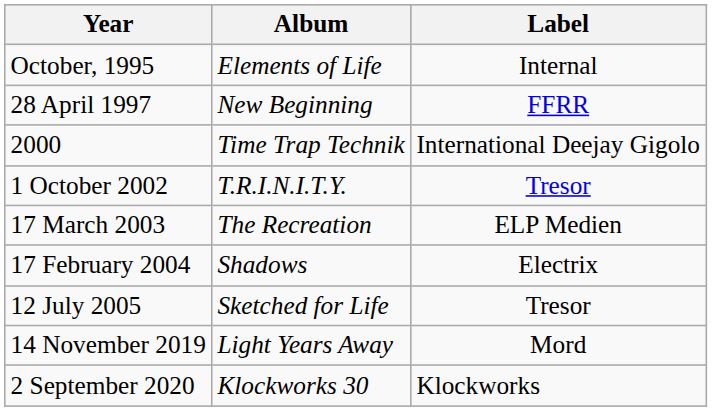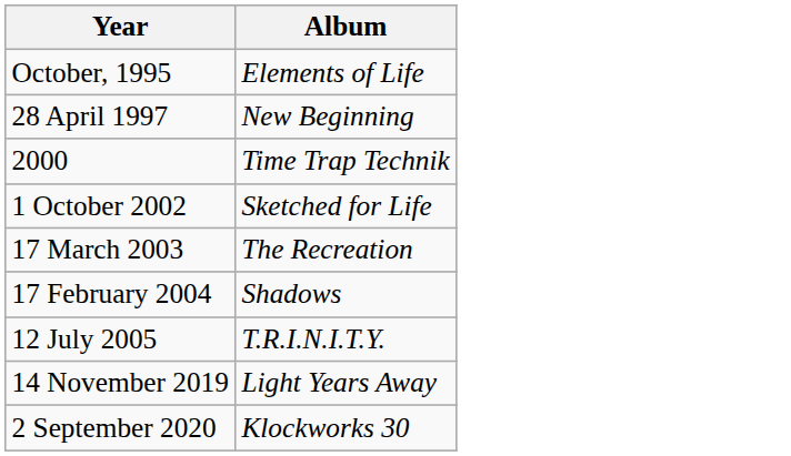- column: Label | Internal | FFRR | International Deejay Gigolo | Tresor | ELP Medien | Electrix | Tresor | Mord | Klockworks
1 October 2002 | Album: T.R.I.N.I.T.Y. -> Sketched for Life
12 July 2005 | Album: Sketched for Life -> T.R.I.N.I.T.Y.
